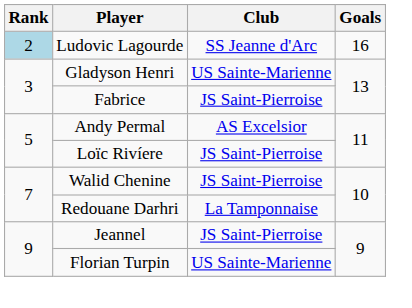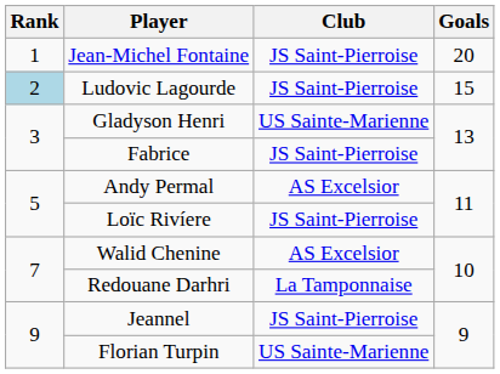+ row: 1 | Jean-Michel Fontaine | JS Saint-Pierroise | 20
Ludovic Lagourde | Club: SS Jeanne d'Arc -> JS Saint-Pierroise
Ludovic Lagourde | Goals: 16 -> 15
Walid Chenine | Club: JS Saint-Pierroise -> AS Excelsior
